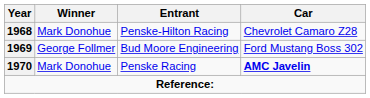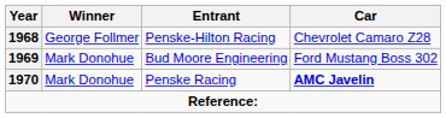Penske-Hilton Racing | Winner: Mark Donohue -> George Follmer
Bud Moore Engineering | Winner: George Follmer -> Mark Donohue
